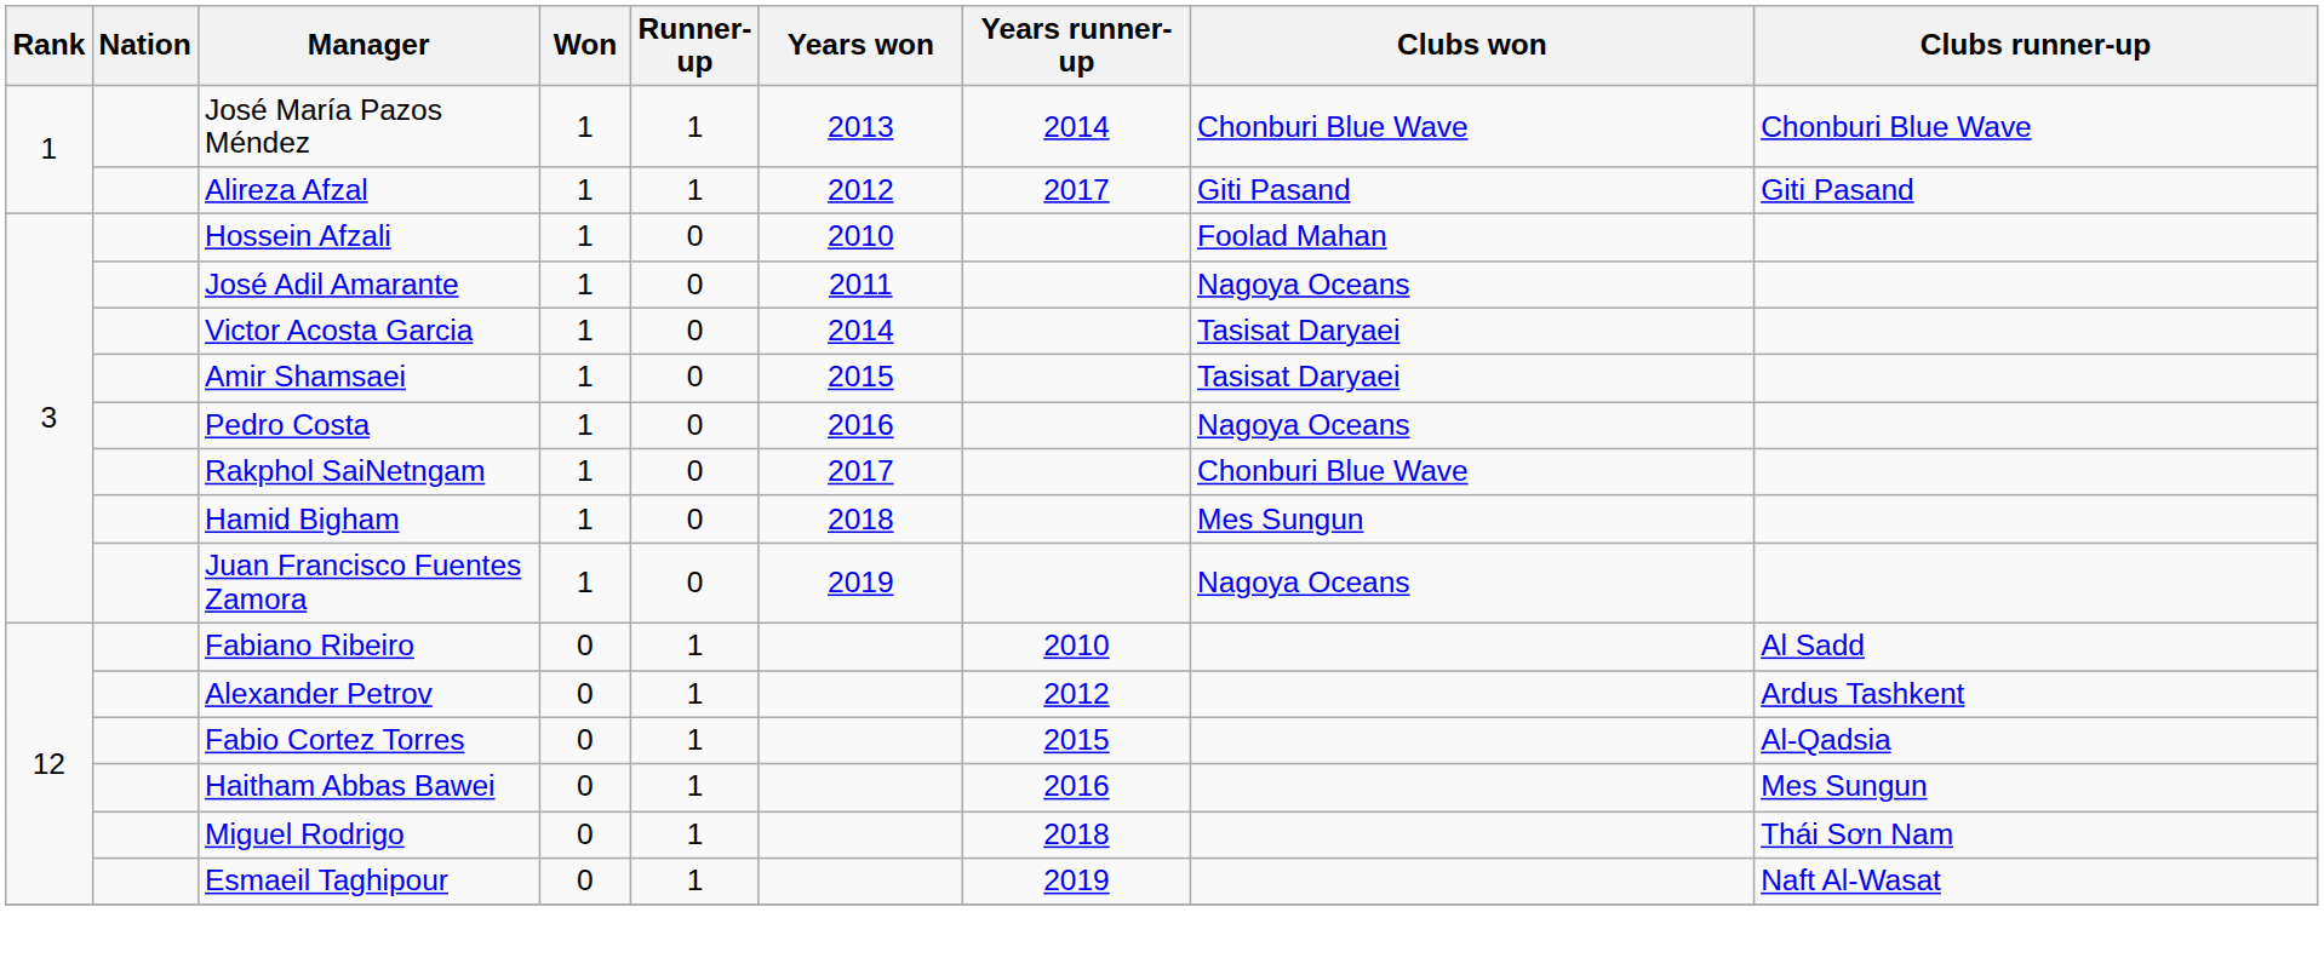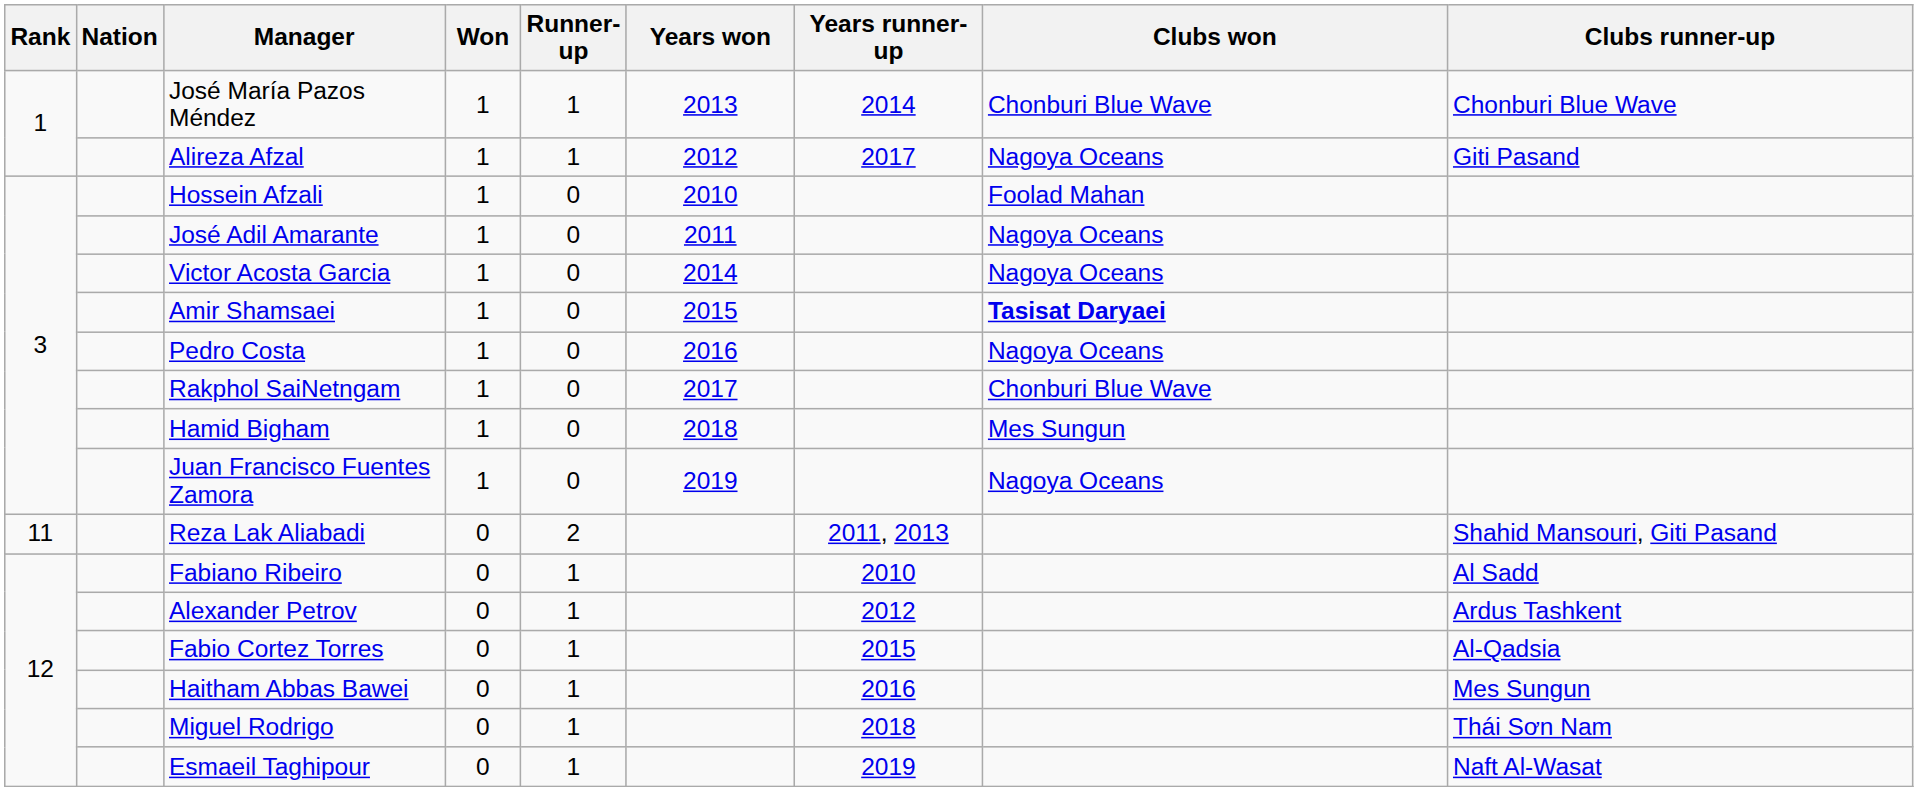Alireza Afzal | Clubs won: Giti Pasand -> Nagoya Oceans
Victor Acosta Garcia | Clubs won: Tasisat Daryaei -> Nagoya Oceans
Amir Shamsaei | Clubs won: normal -> bold
+ row: 11 | Reza Lak Aliabadi | 0 | 2 | 2011, 2013 | Shahid Mansouri, Giti Pasand
